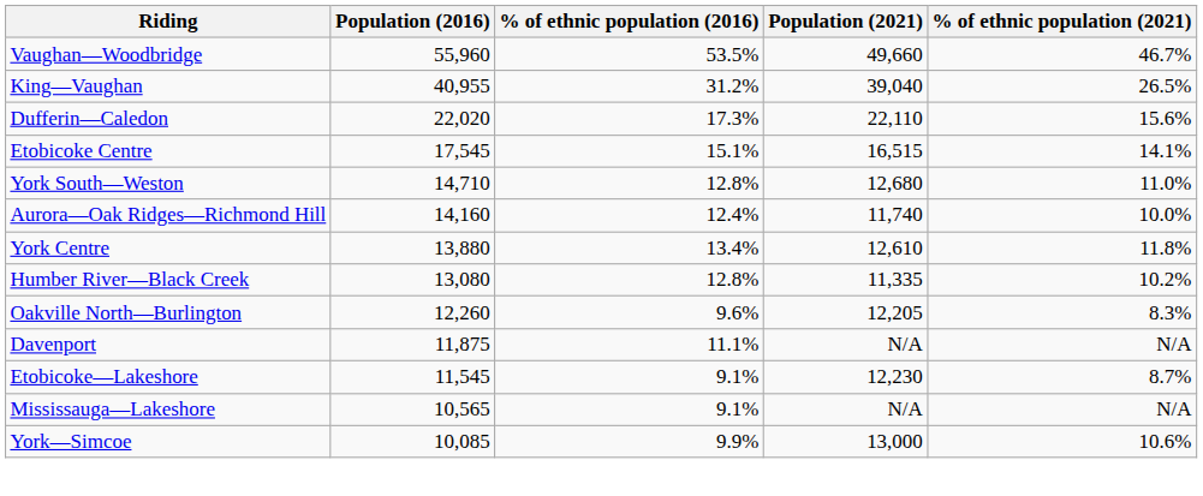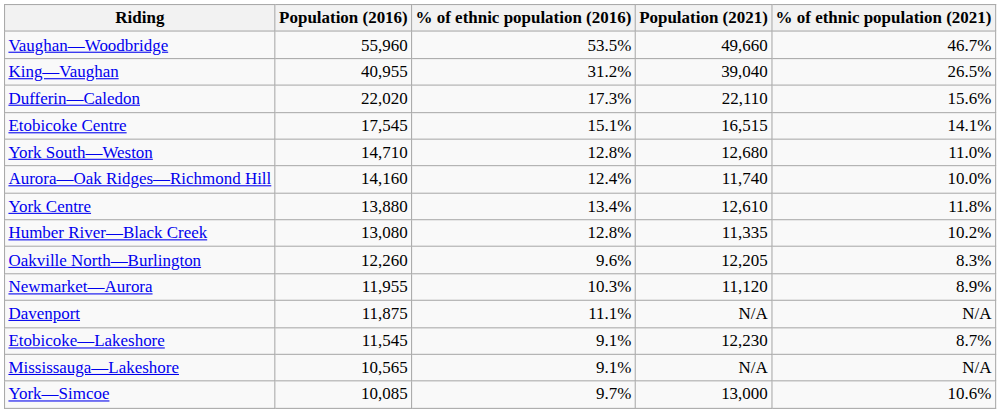+ row: Newmarket—Aurora | 11,955 | 10.3% | 11,120 | 8.9%
York—Simcoe | % of ethnic population (2016): 9.9% -> 9.7%
